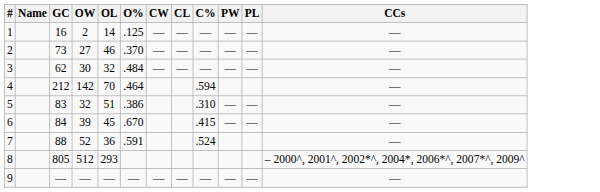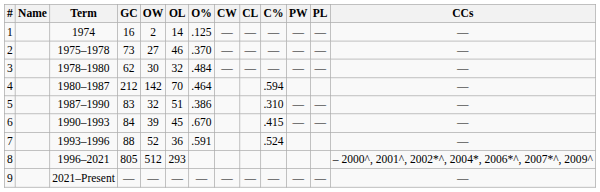+ column: Term | 1974 | 1975–1978 | 1978–1980 | 1980–1987 | 1987–1990 | 1990–1993 | 1993–1996 | 1996–2021 | 2021–Present
